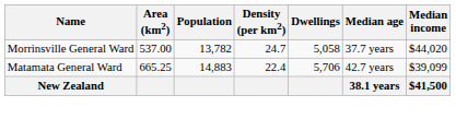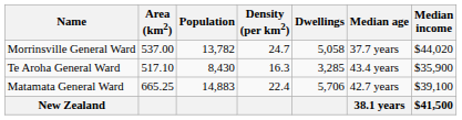+ row: Te Aroha General Ward | 517.10 | 8,430 | 16.3 | 3,285 | 43.4 years | $35,900
Matamata General Ward | Median income: $39,099 -> $39,100
